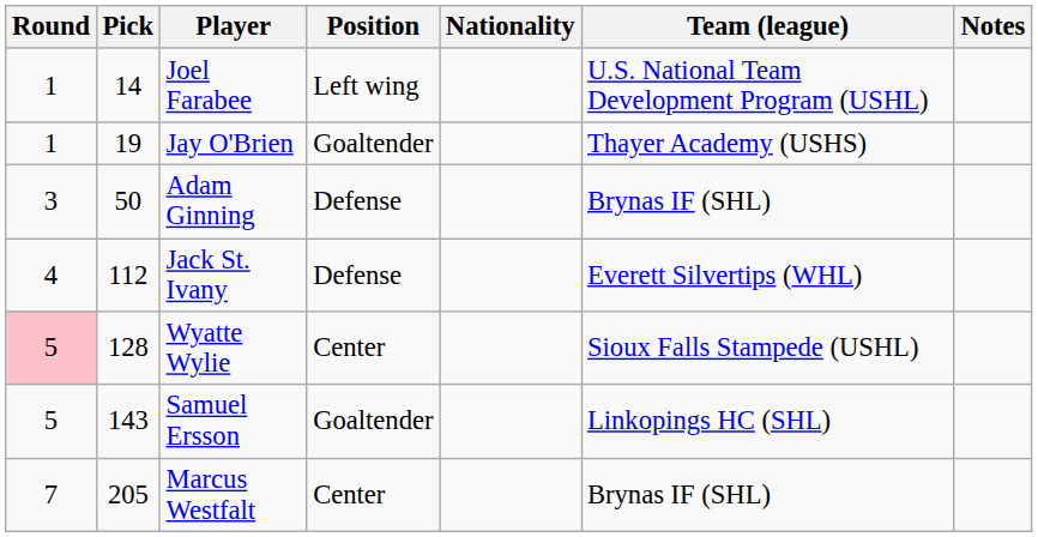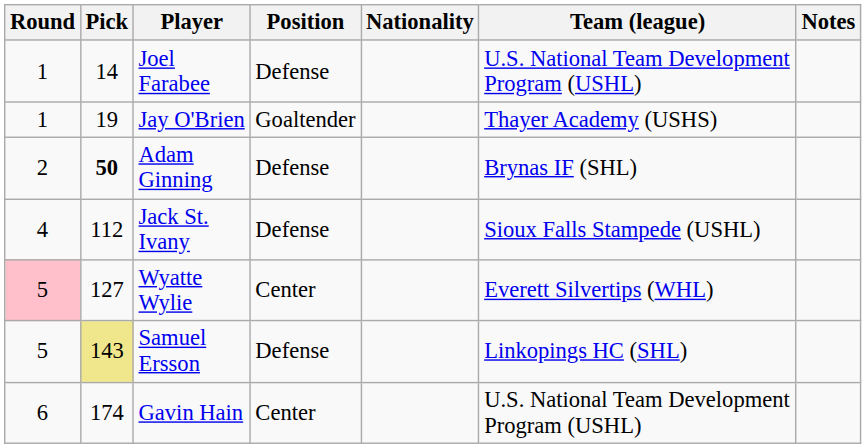Joel Farabee | Position: Left wing -> Defense
Adam Ginning | Round: 3 -> 2
Adam Ginning | Pick: normal -> bold
Jack St. Ivany | Team (league): Everett Silvertips (WHL) -> Sioux Falls Stampede (USHL)
Wyatte Wylie | Pick: 128 -> 127
Wyatte Wylie | Team (league): Sioux Falls Stampede (USHL) -> Everett Silvertips (WHL)
Samuel Ersson | Pick: no background -> khaki background
Samuel Ersson | Position: Goaltender -> Defense
+ row: 6 | 174 | Gavin Hain | Center | U.S. National Team Development Program (USHL)
- row: 7 | 205 | Marcus Westfalt | Center | Brynas IF (SHL)
